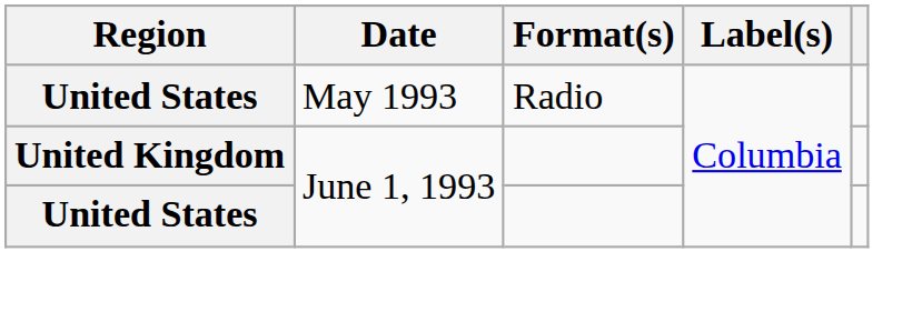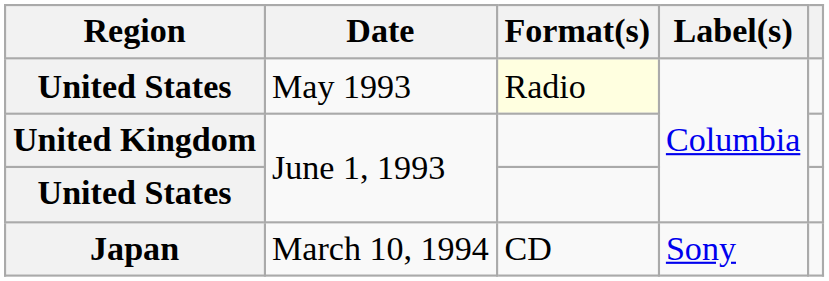United States / May 1993 | Format(s): no background -> lightyellow background
+ row: Japan | March 10, 1994 | CD | Sony
